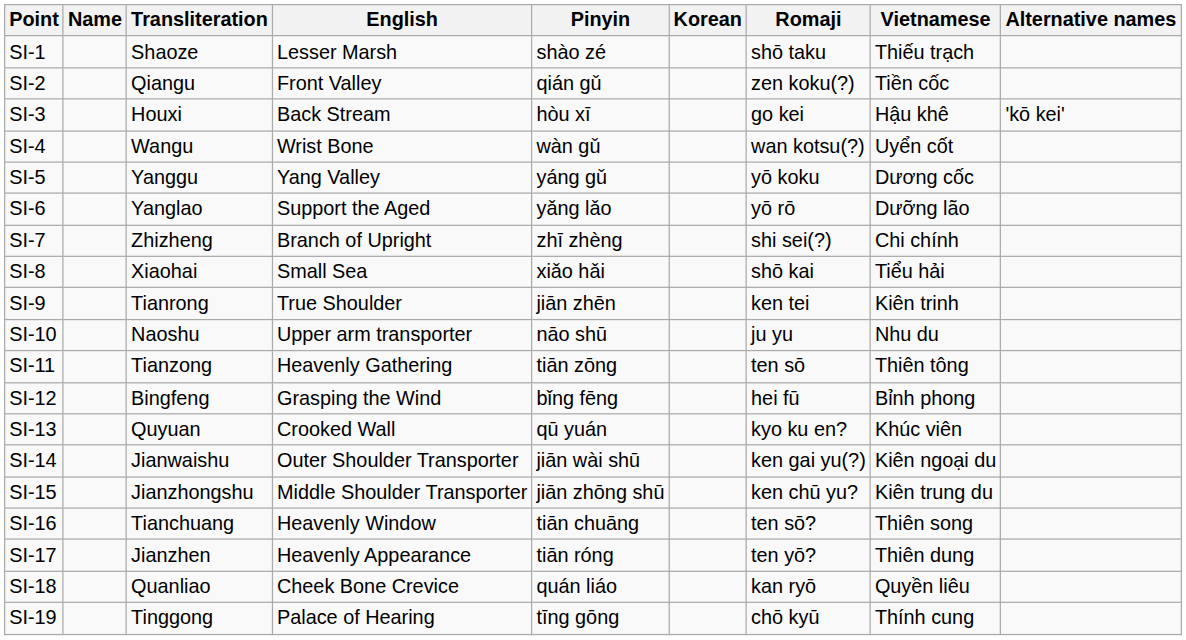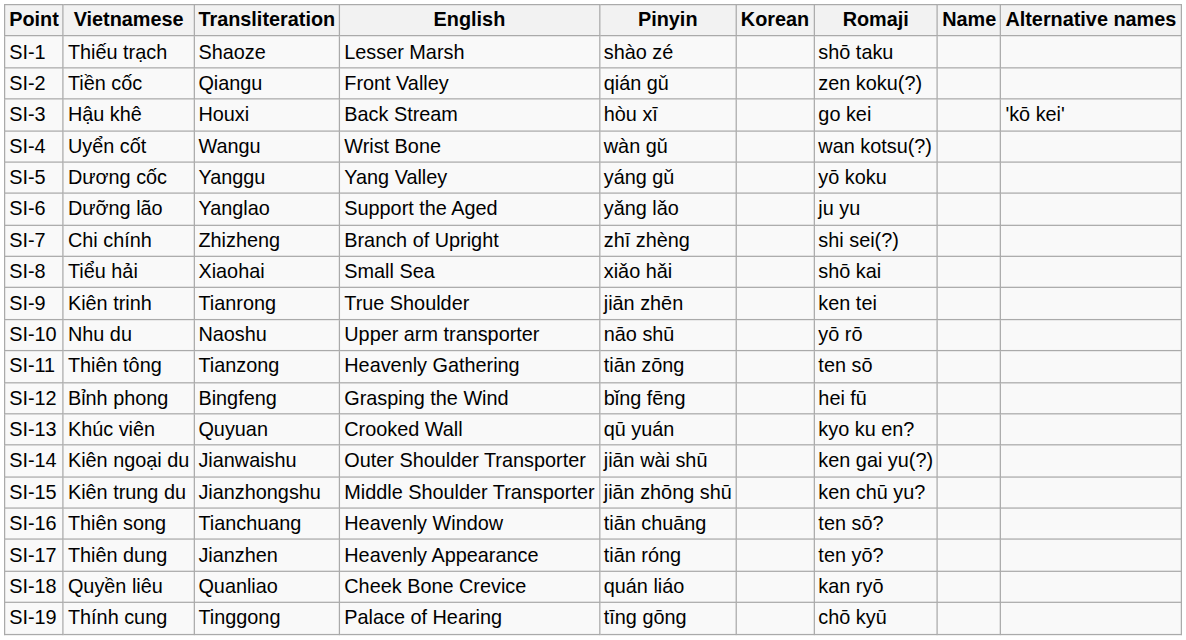columns swapped: Name <-> Vietnamese
SI-6 | Romaji: yō rō -> ju yu
SI-10 | Romaji: ju yu -> yō rō
